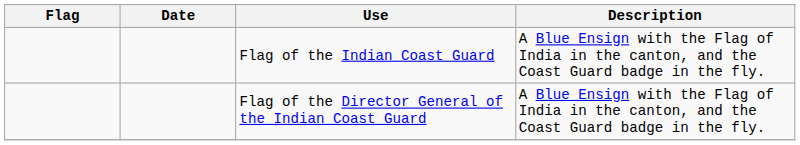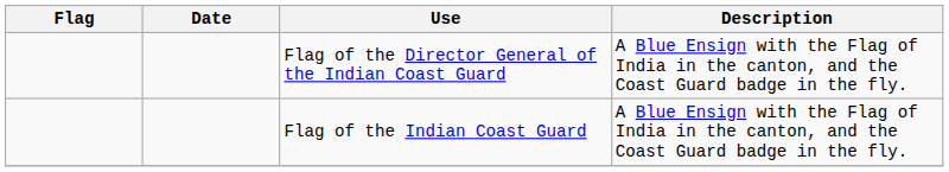rows swapped: Flag of the Indian Coast Guard <-> Flag of the Director General of the Indian Coast Guard
